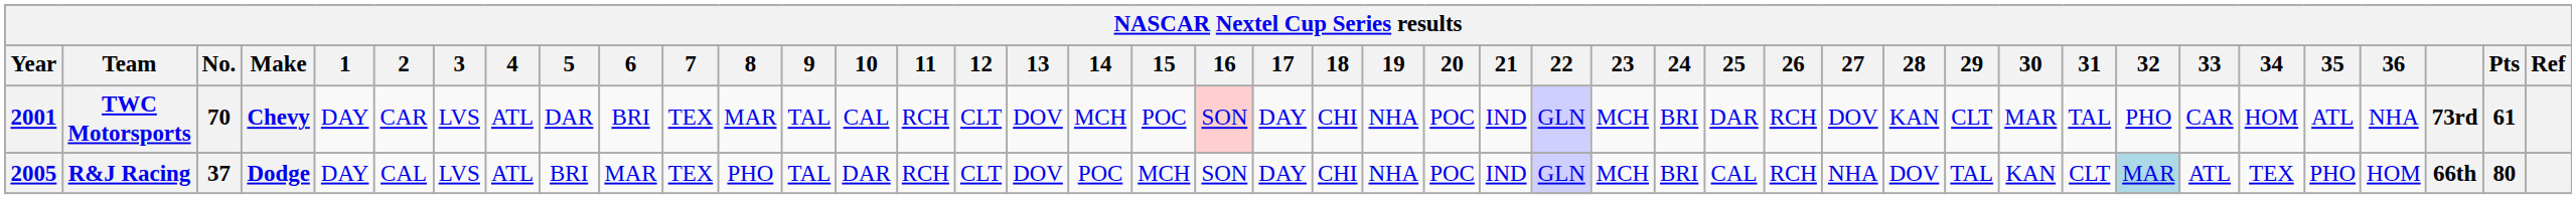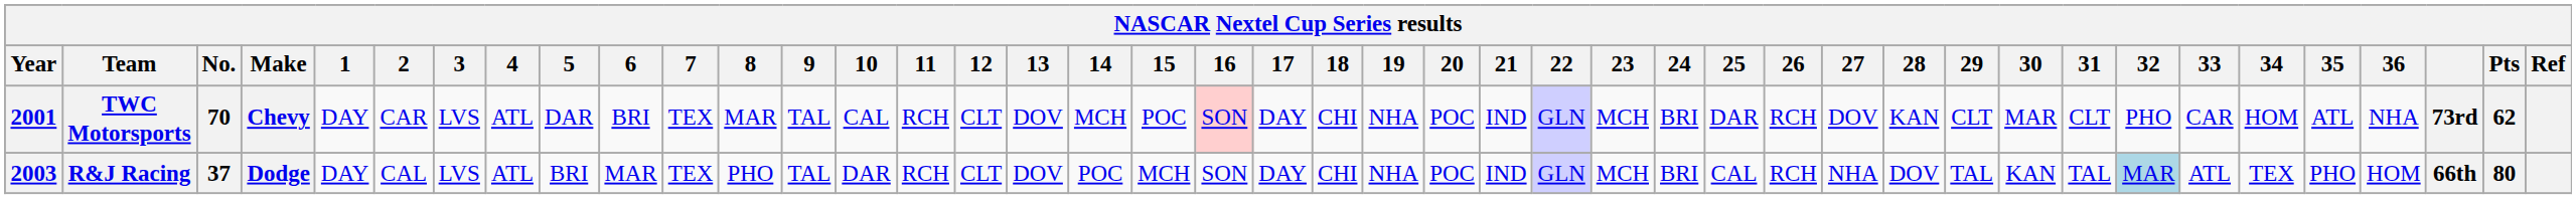TWC Motorsports | 31: TAL -> CLT
TWC Motorsports | Pts: 61 -> 62
R&J Racing | Year: 2005 -> 2003
R&J Racing | 31: CLT -> TAL
